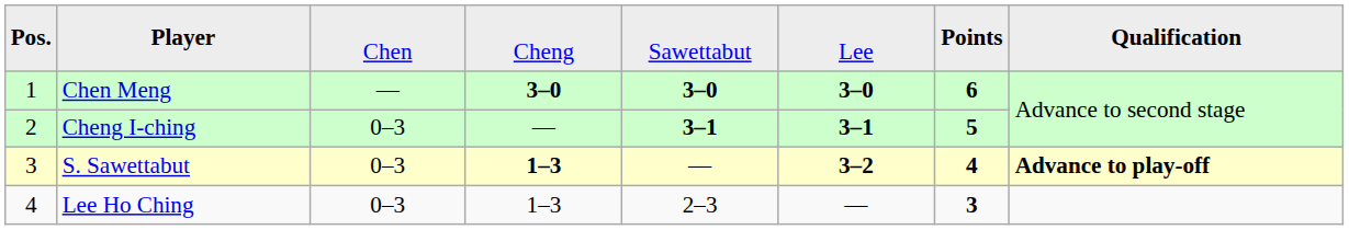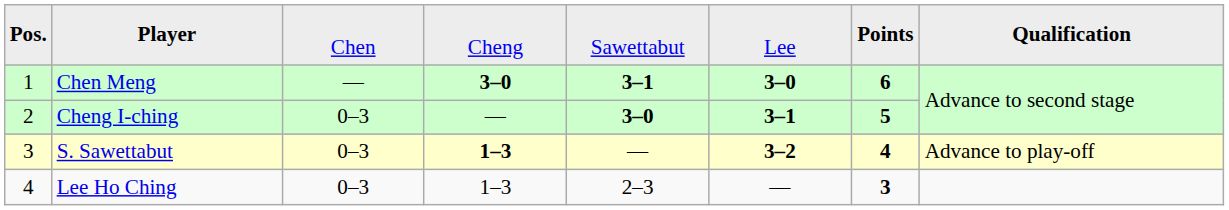Chen Meng | column 5: 3–0 -> 3–1
Cheng I-ching | column 5: 3–1 -> 3–0
S. Sawettabut | column 8: bold -> normal
